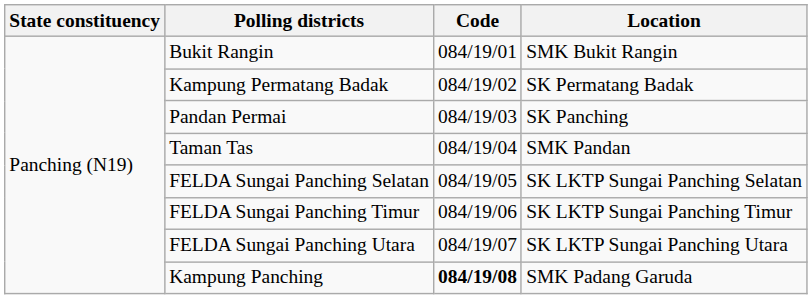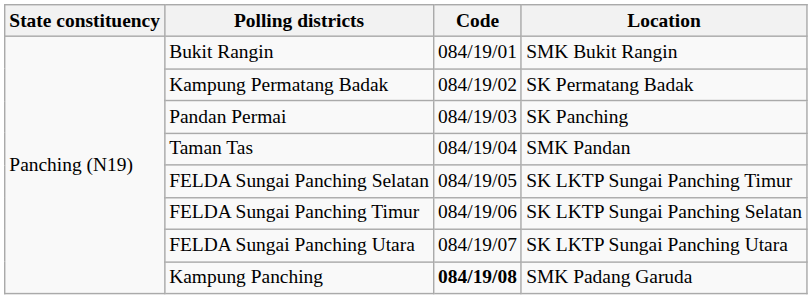FELDA Sungai Panching Selatan | Location: SK LKTP Sungai Panching Selatan -> SK LKTP Sungai Panching Timur
FELDA Sungai Panching Timur | Location: SK LKTP Sungai Panching Timur -> SK LKTP Sungai Panching Selatan
